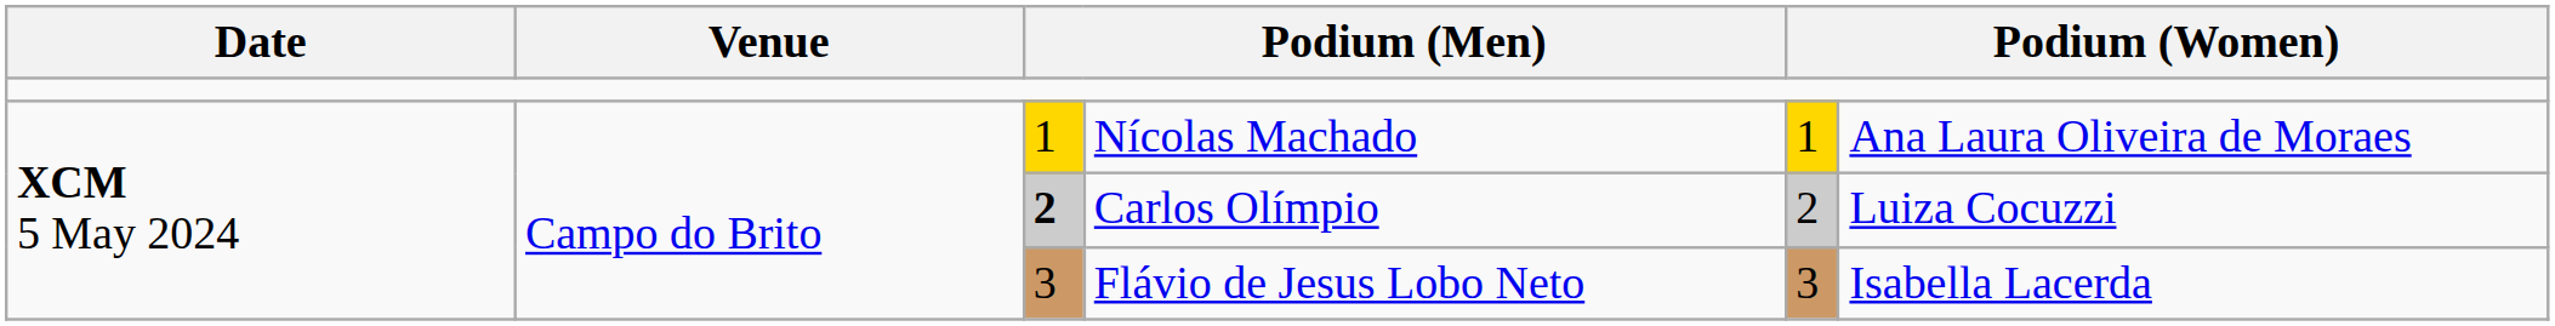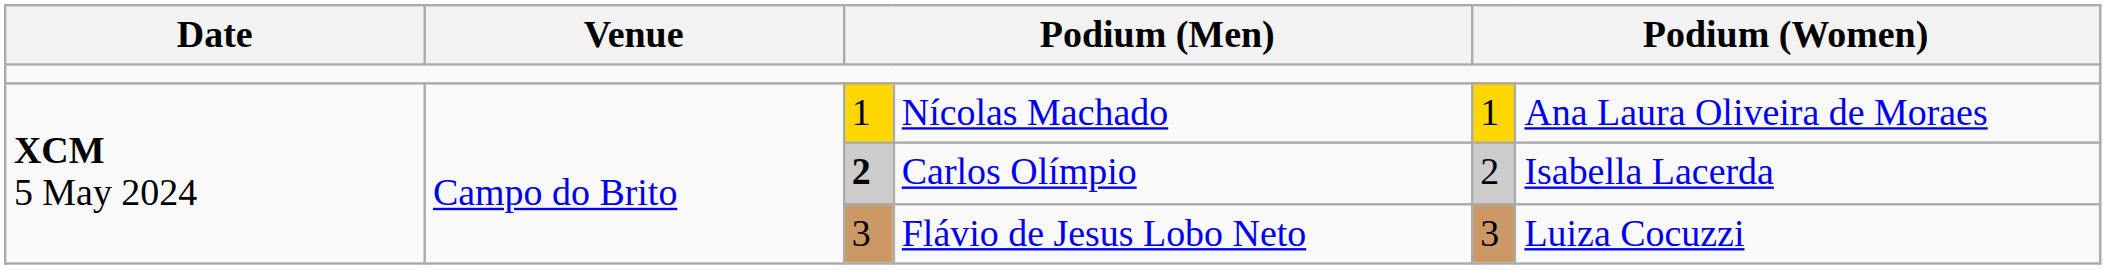Carlos Olímpio | column 6: Luiza Cocuzzi -> Isabella Lacerda
Flávio de Jesus Lobo Neto | column 6: Isabella Lacerda -> Luiza Cocuzzi
